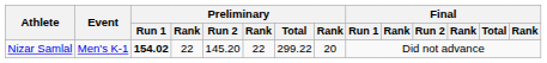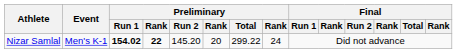Nizar Samlal | column 4: normal -> bold
Nizar Samlal | column 6: 22 -> 20
Nizar Samlal | column 8: 20 -> 24
